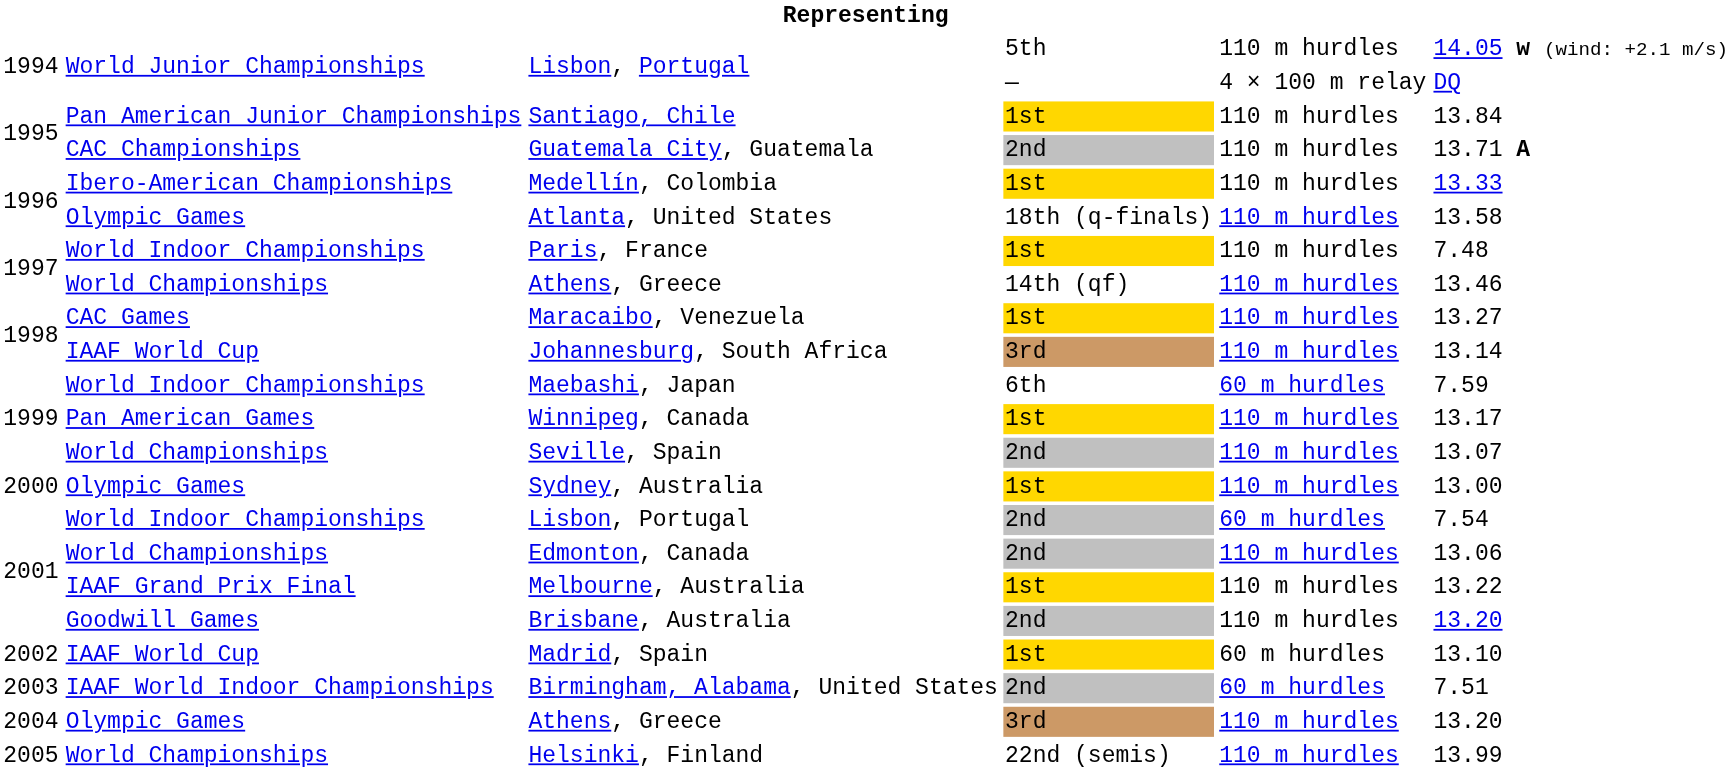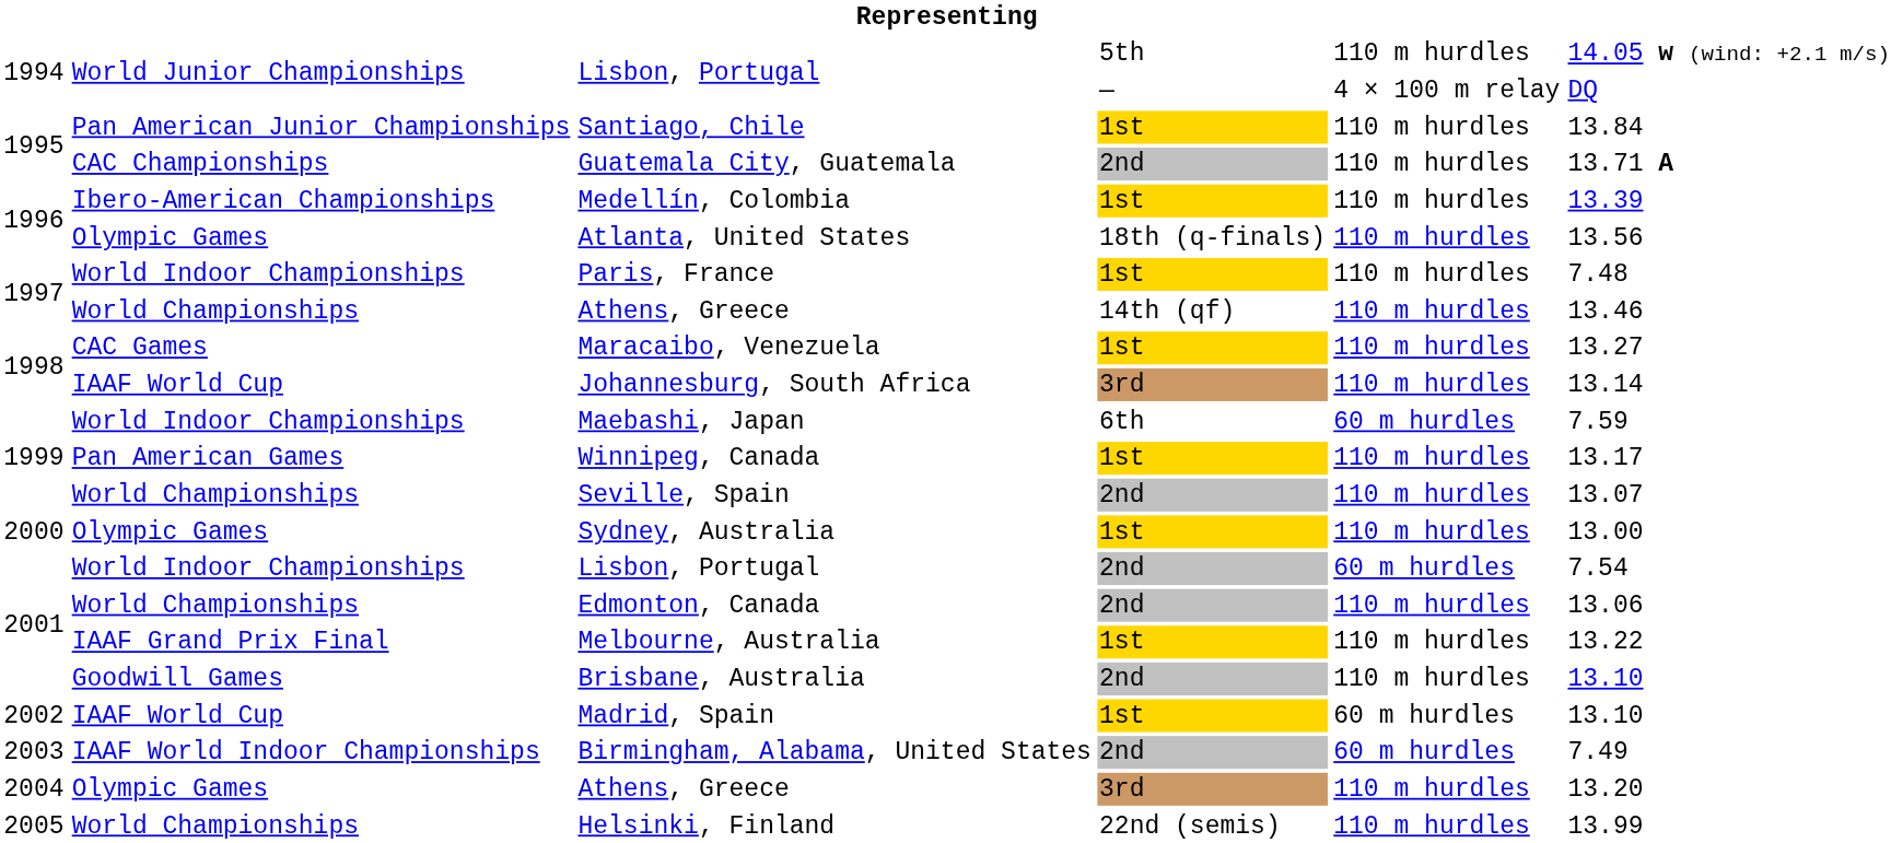Medellín, Colombia | column 6: 13.33 -> 13.39
Atlanta, United States | column 6: 13.58 -> 13.56
Brisbane, Australia | column 6: 13.20 -> 13.10
Birmingham, Alabama, United States | column 6: 7.51 -> 7.49
